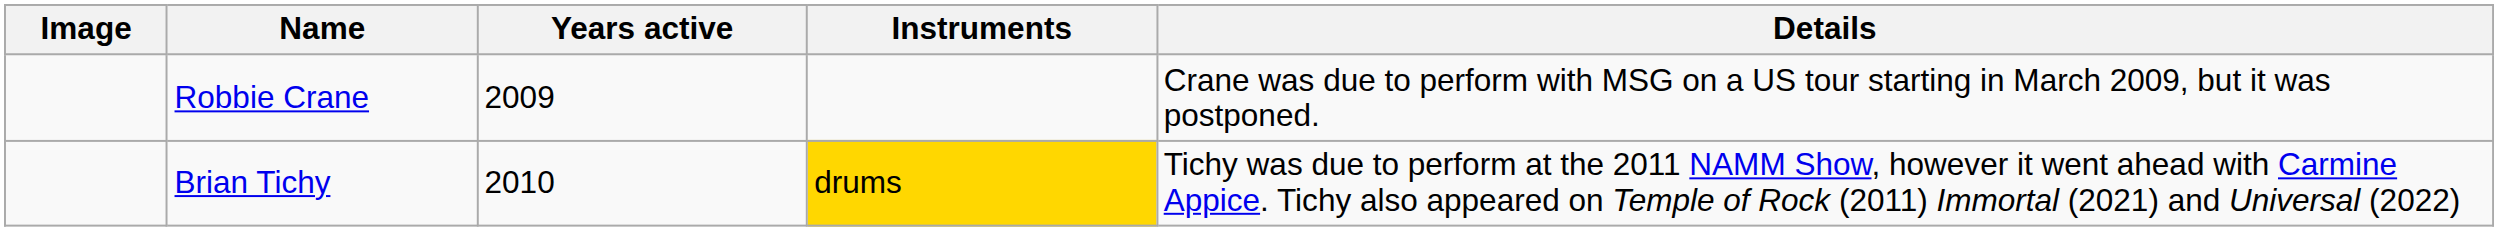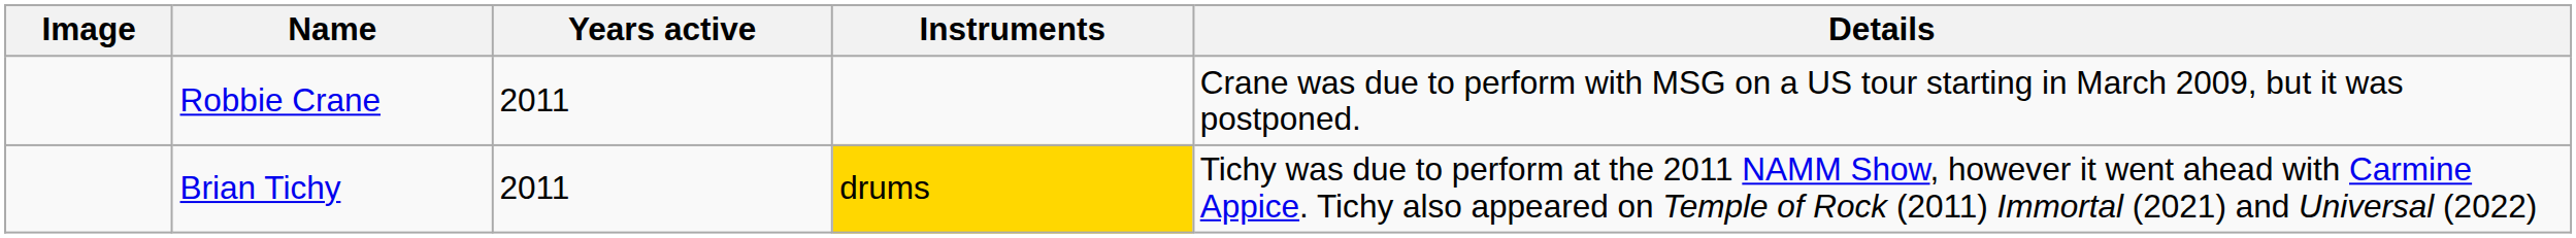Robbie Crane | Years active: 2009 -> 2011
Brian Tichy | Years active: 2010 -> 2011
